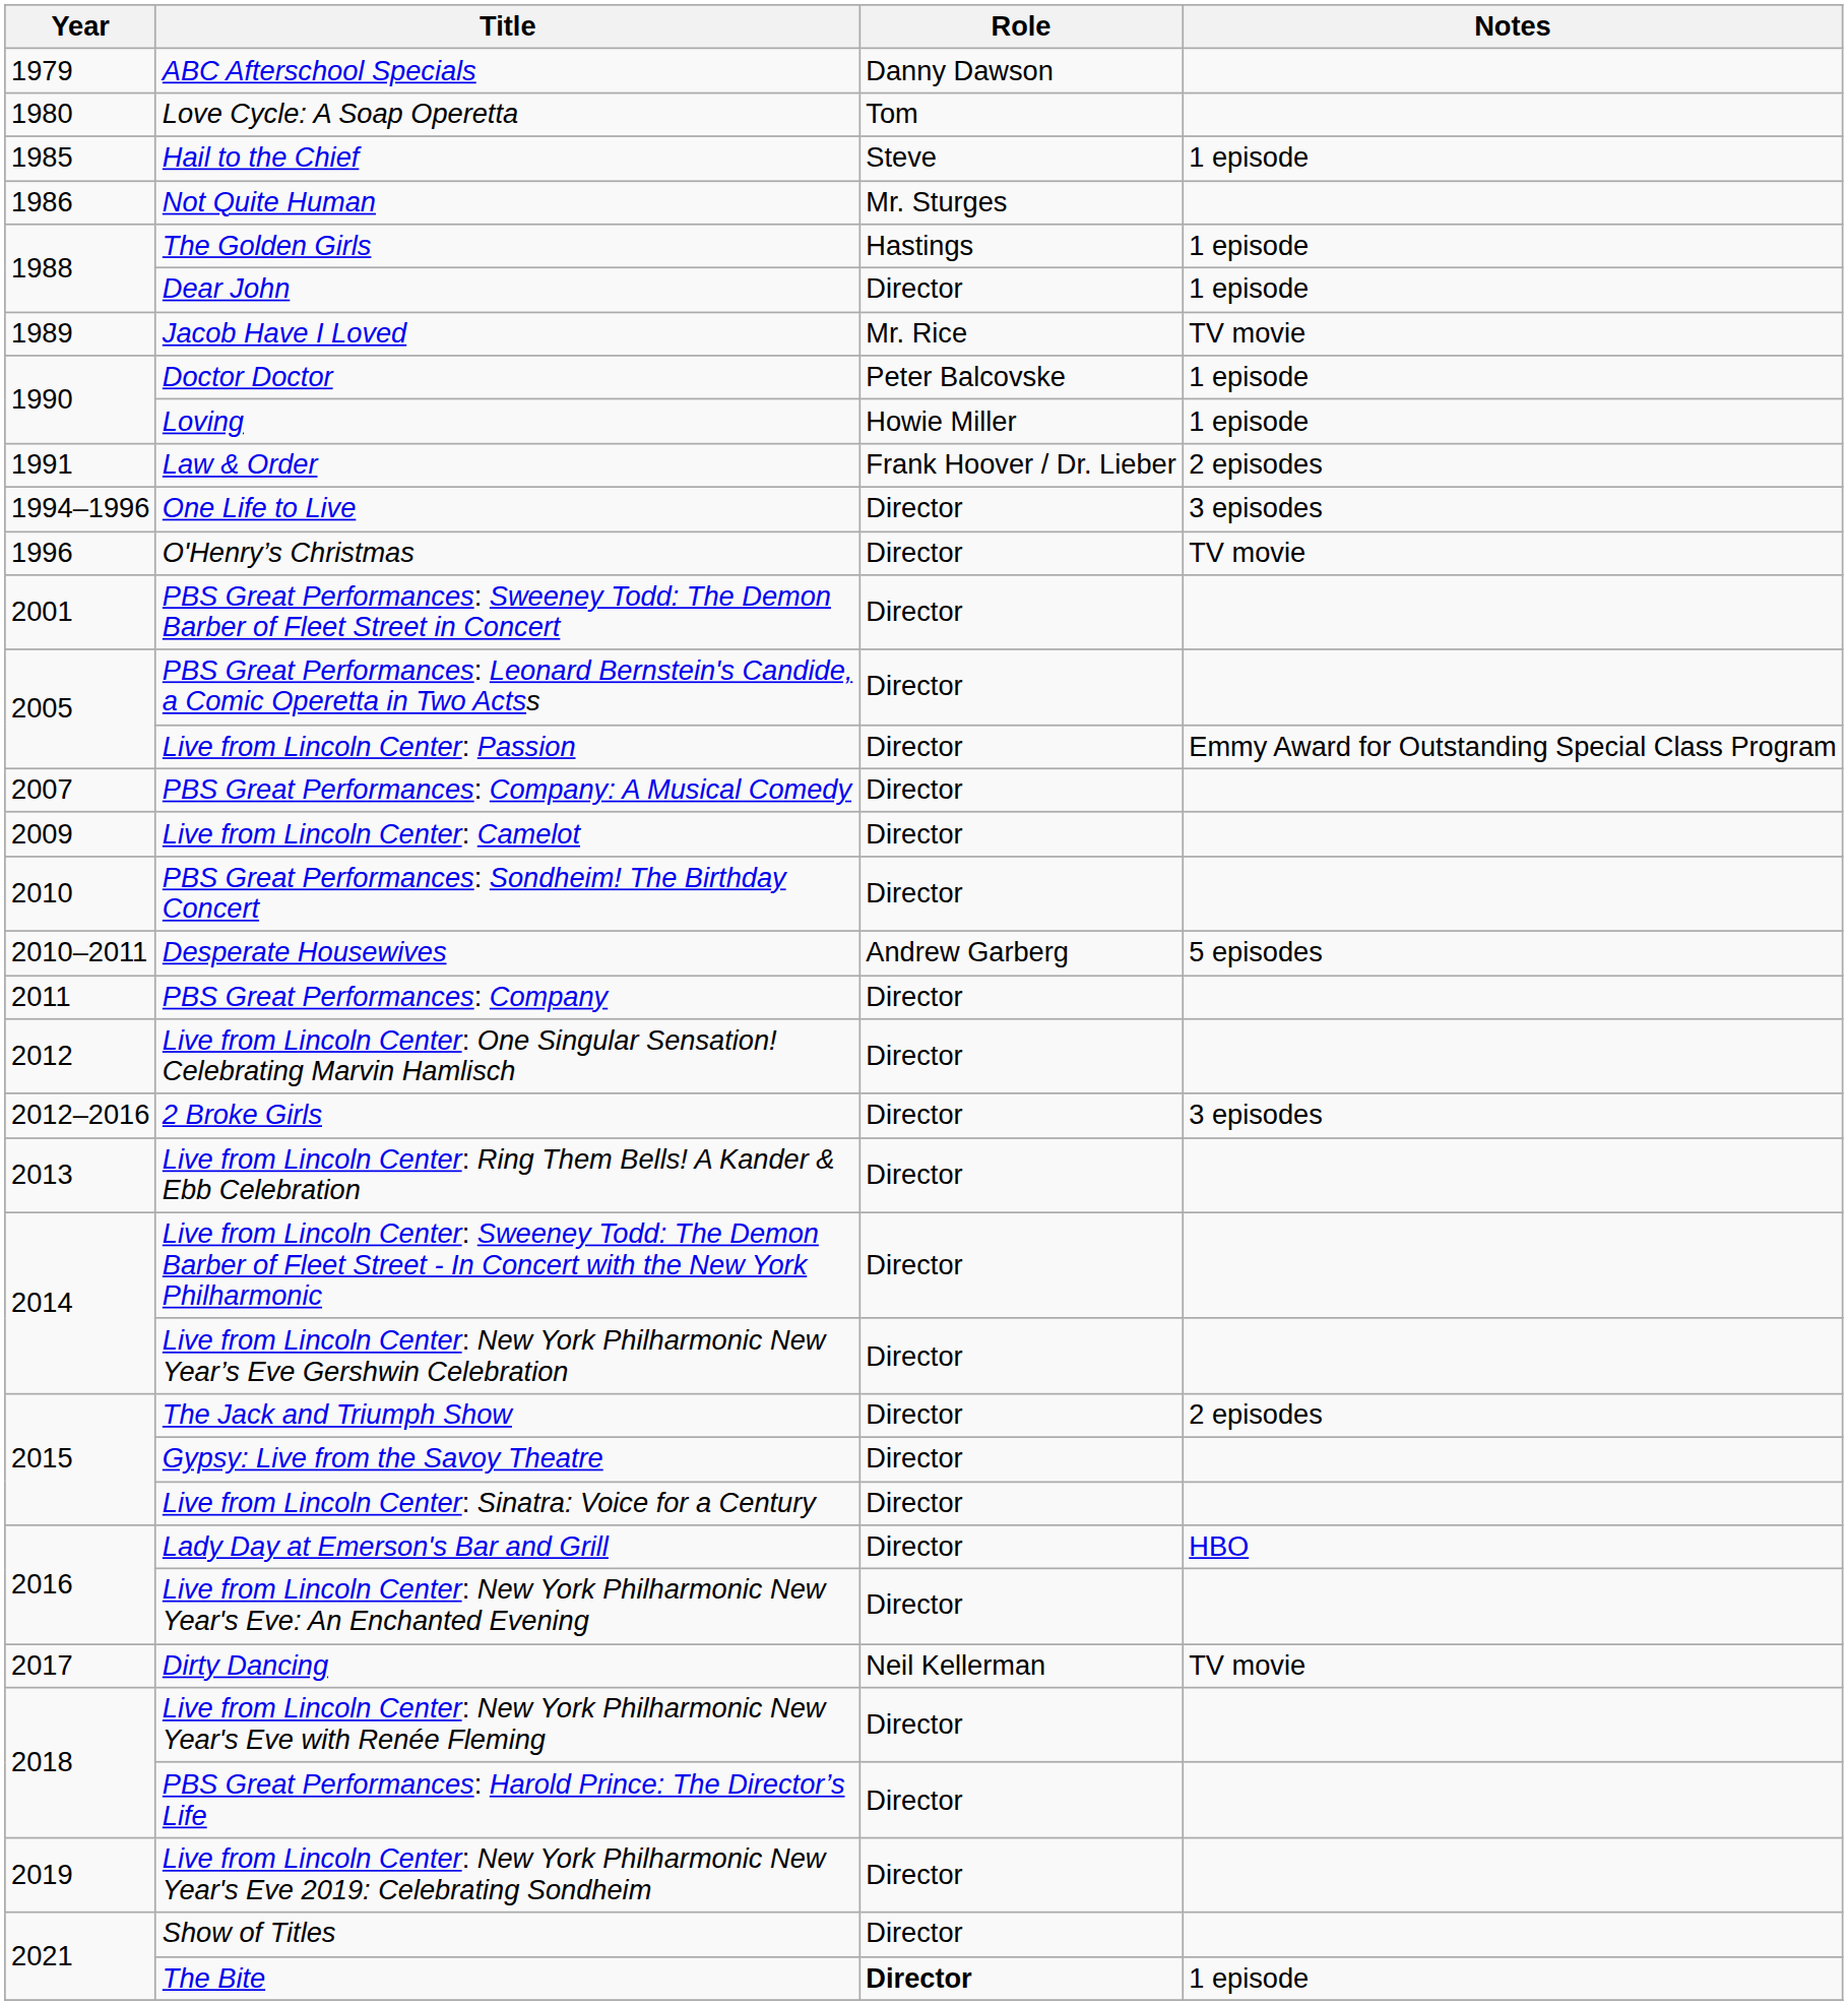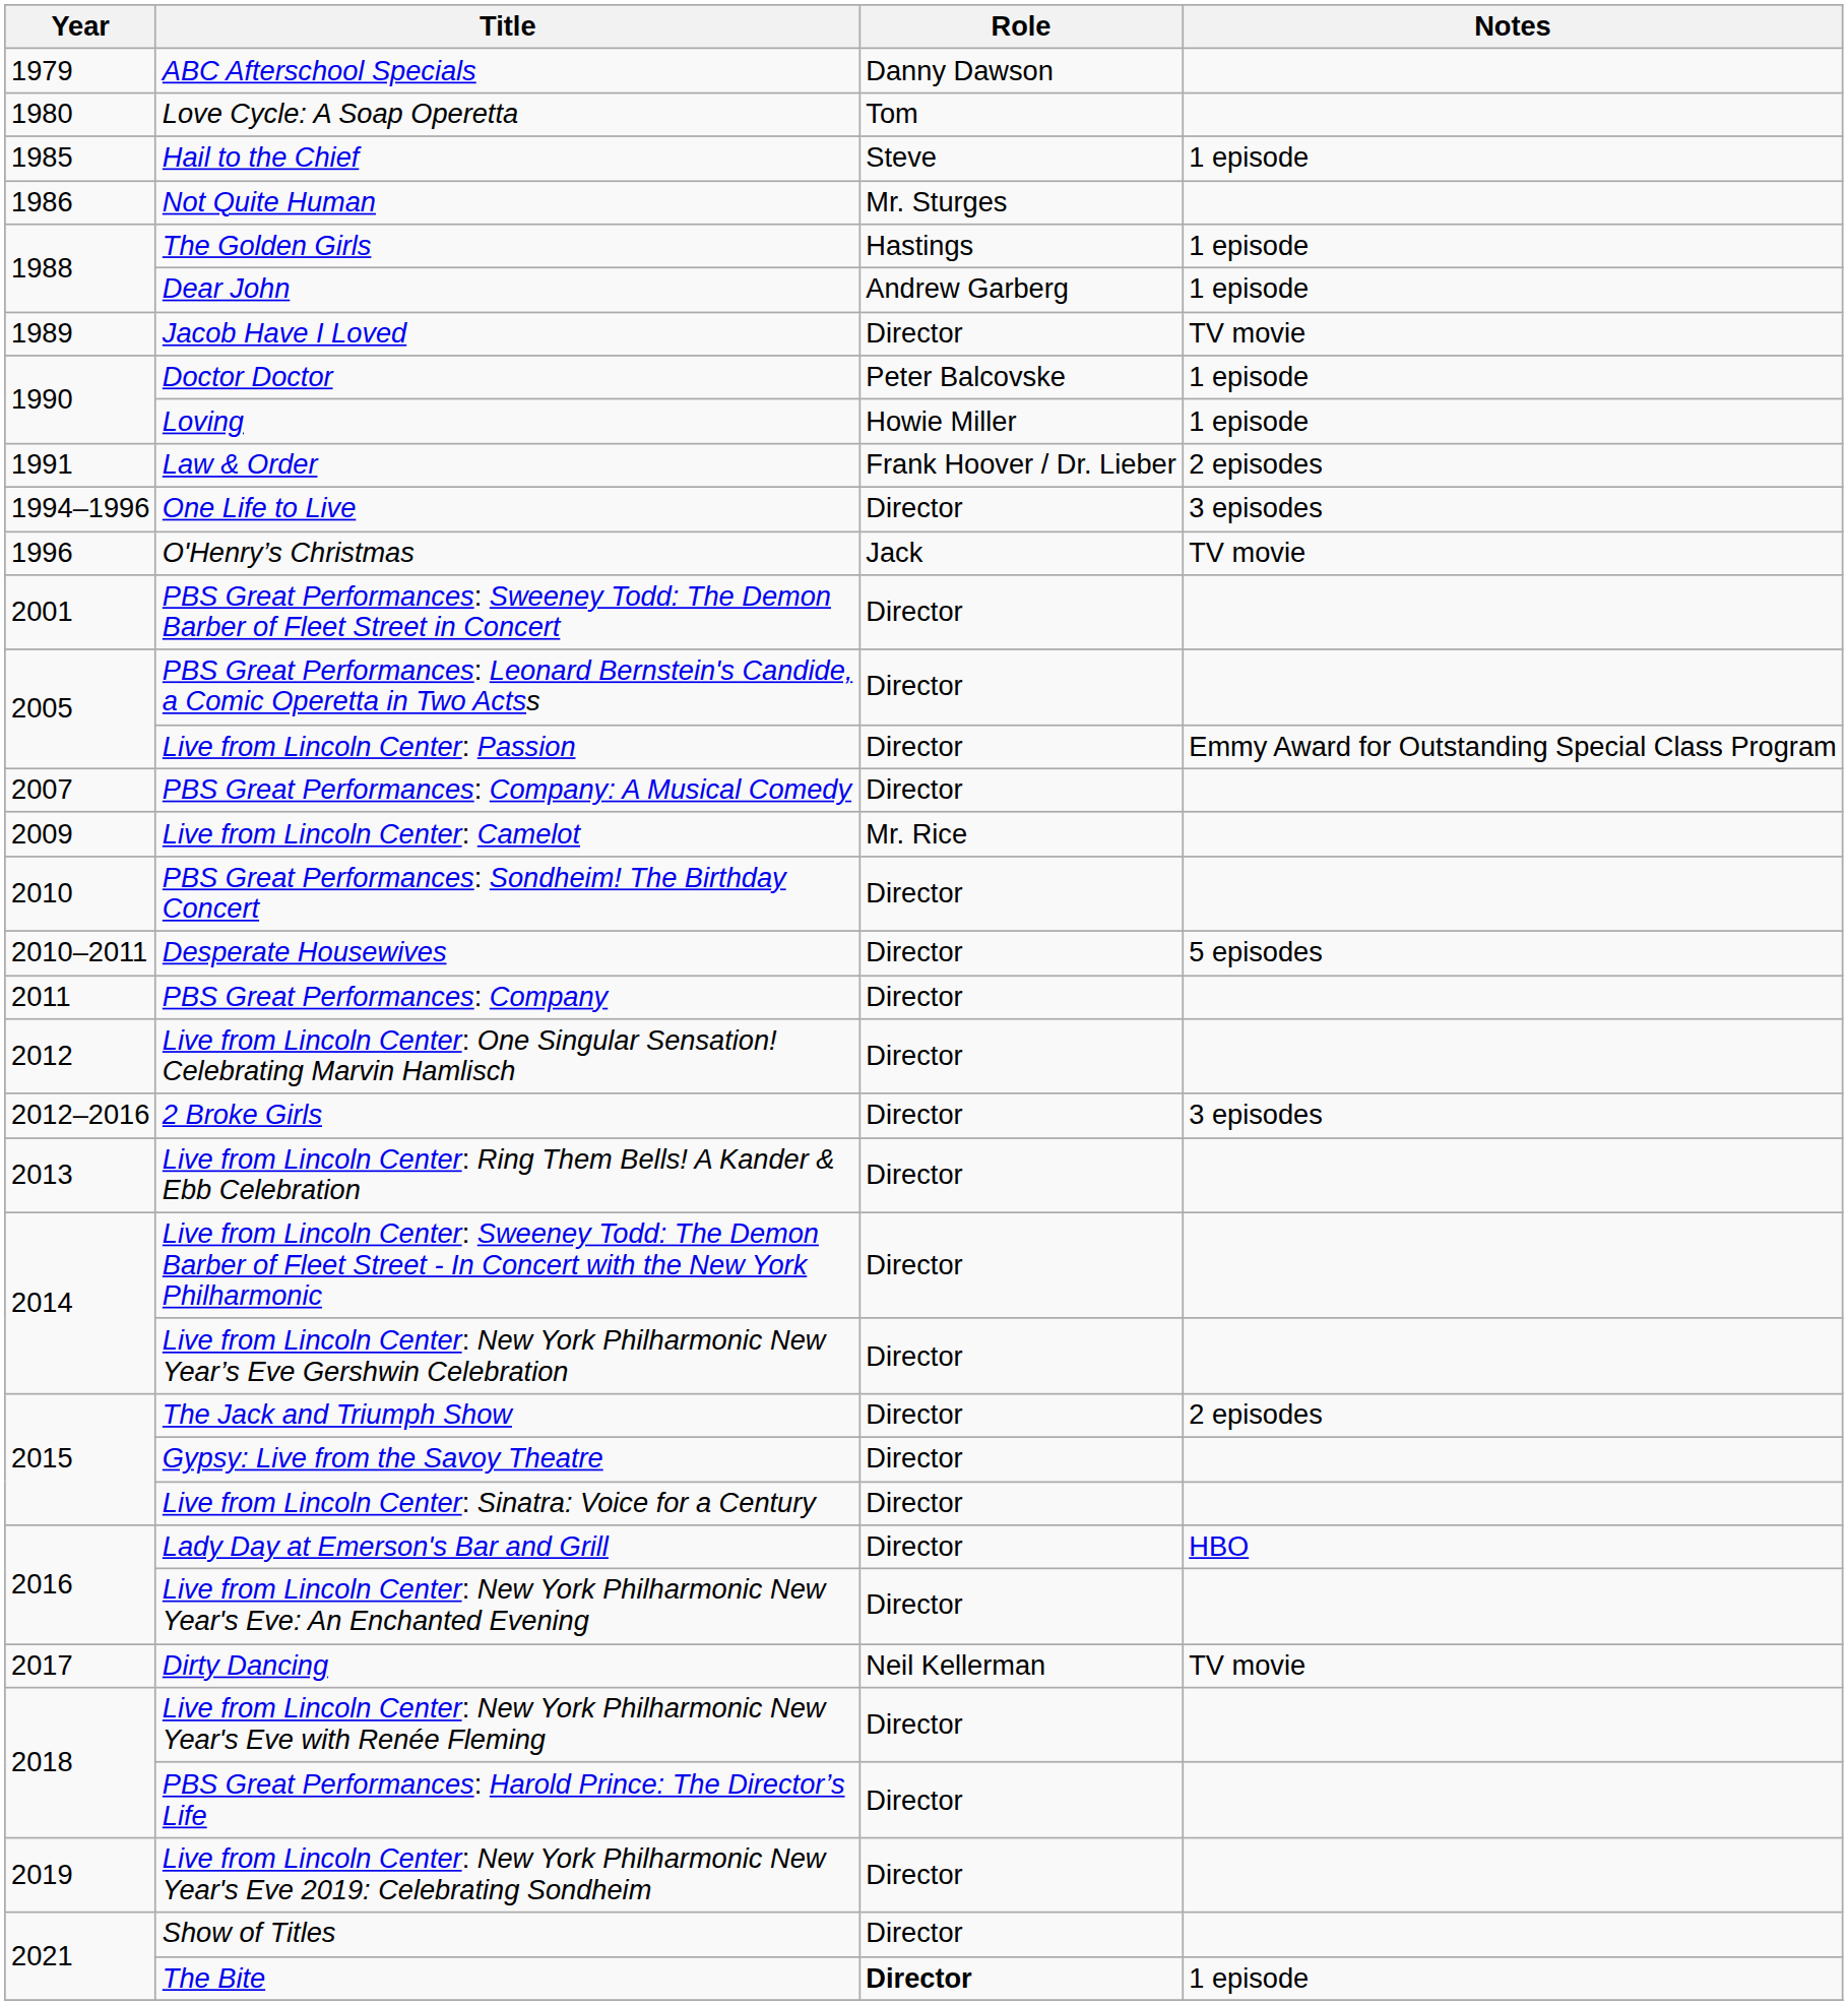Dear John | Role: Director -> Andrew Garberg
Jacob Have I Loved | Role: Mr. Rice -> Director
O'Henry’s Christmas | Role: Director -> Jack
Live from Lincoln Center: Camelot | Role: Director -> Mr. Rice
Desperate Housewives | Role: Andrew Garberg -> Director
